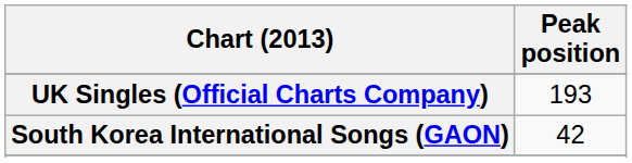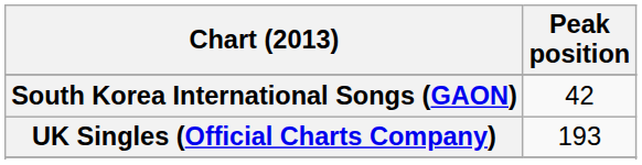rows swapped: South Korea International Songs (GAON) <-> UK Singles (Official Charts Company)
